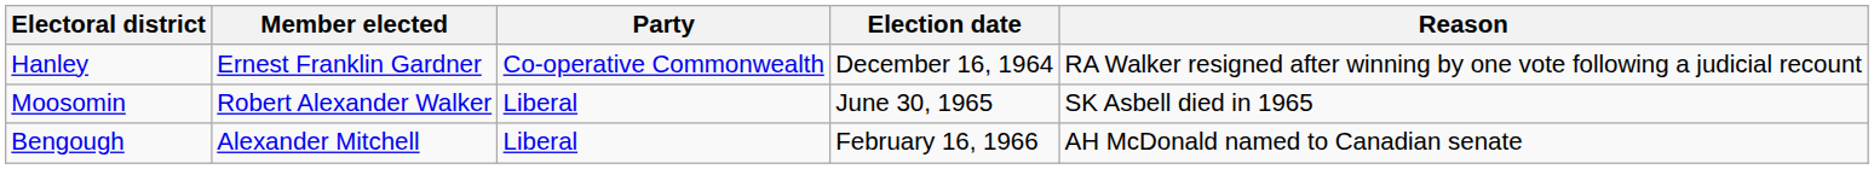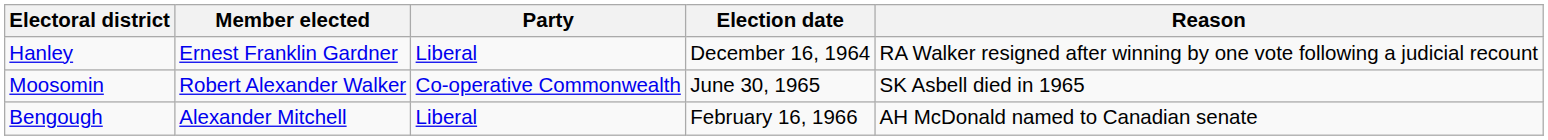Hanley | Party: Co-operative Commonwealth -> Liberal
Moosomin | Party: Liberal -> Co-operative Commonwealth
